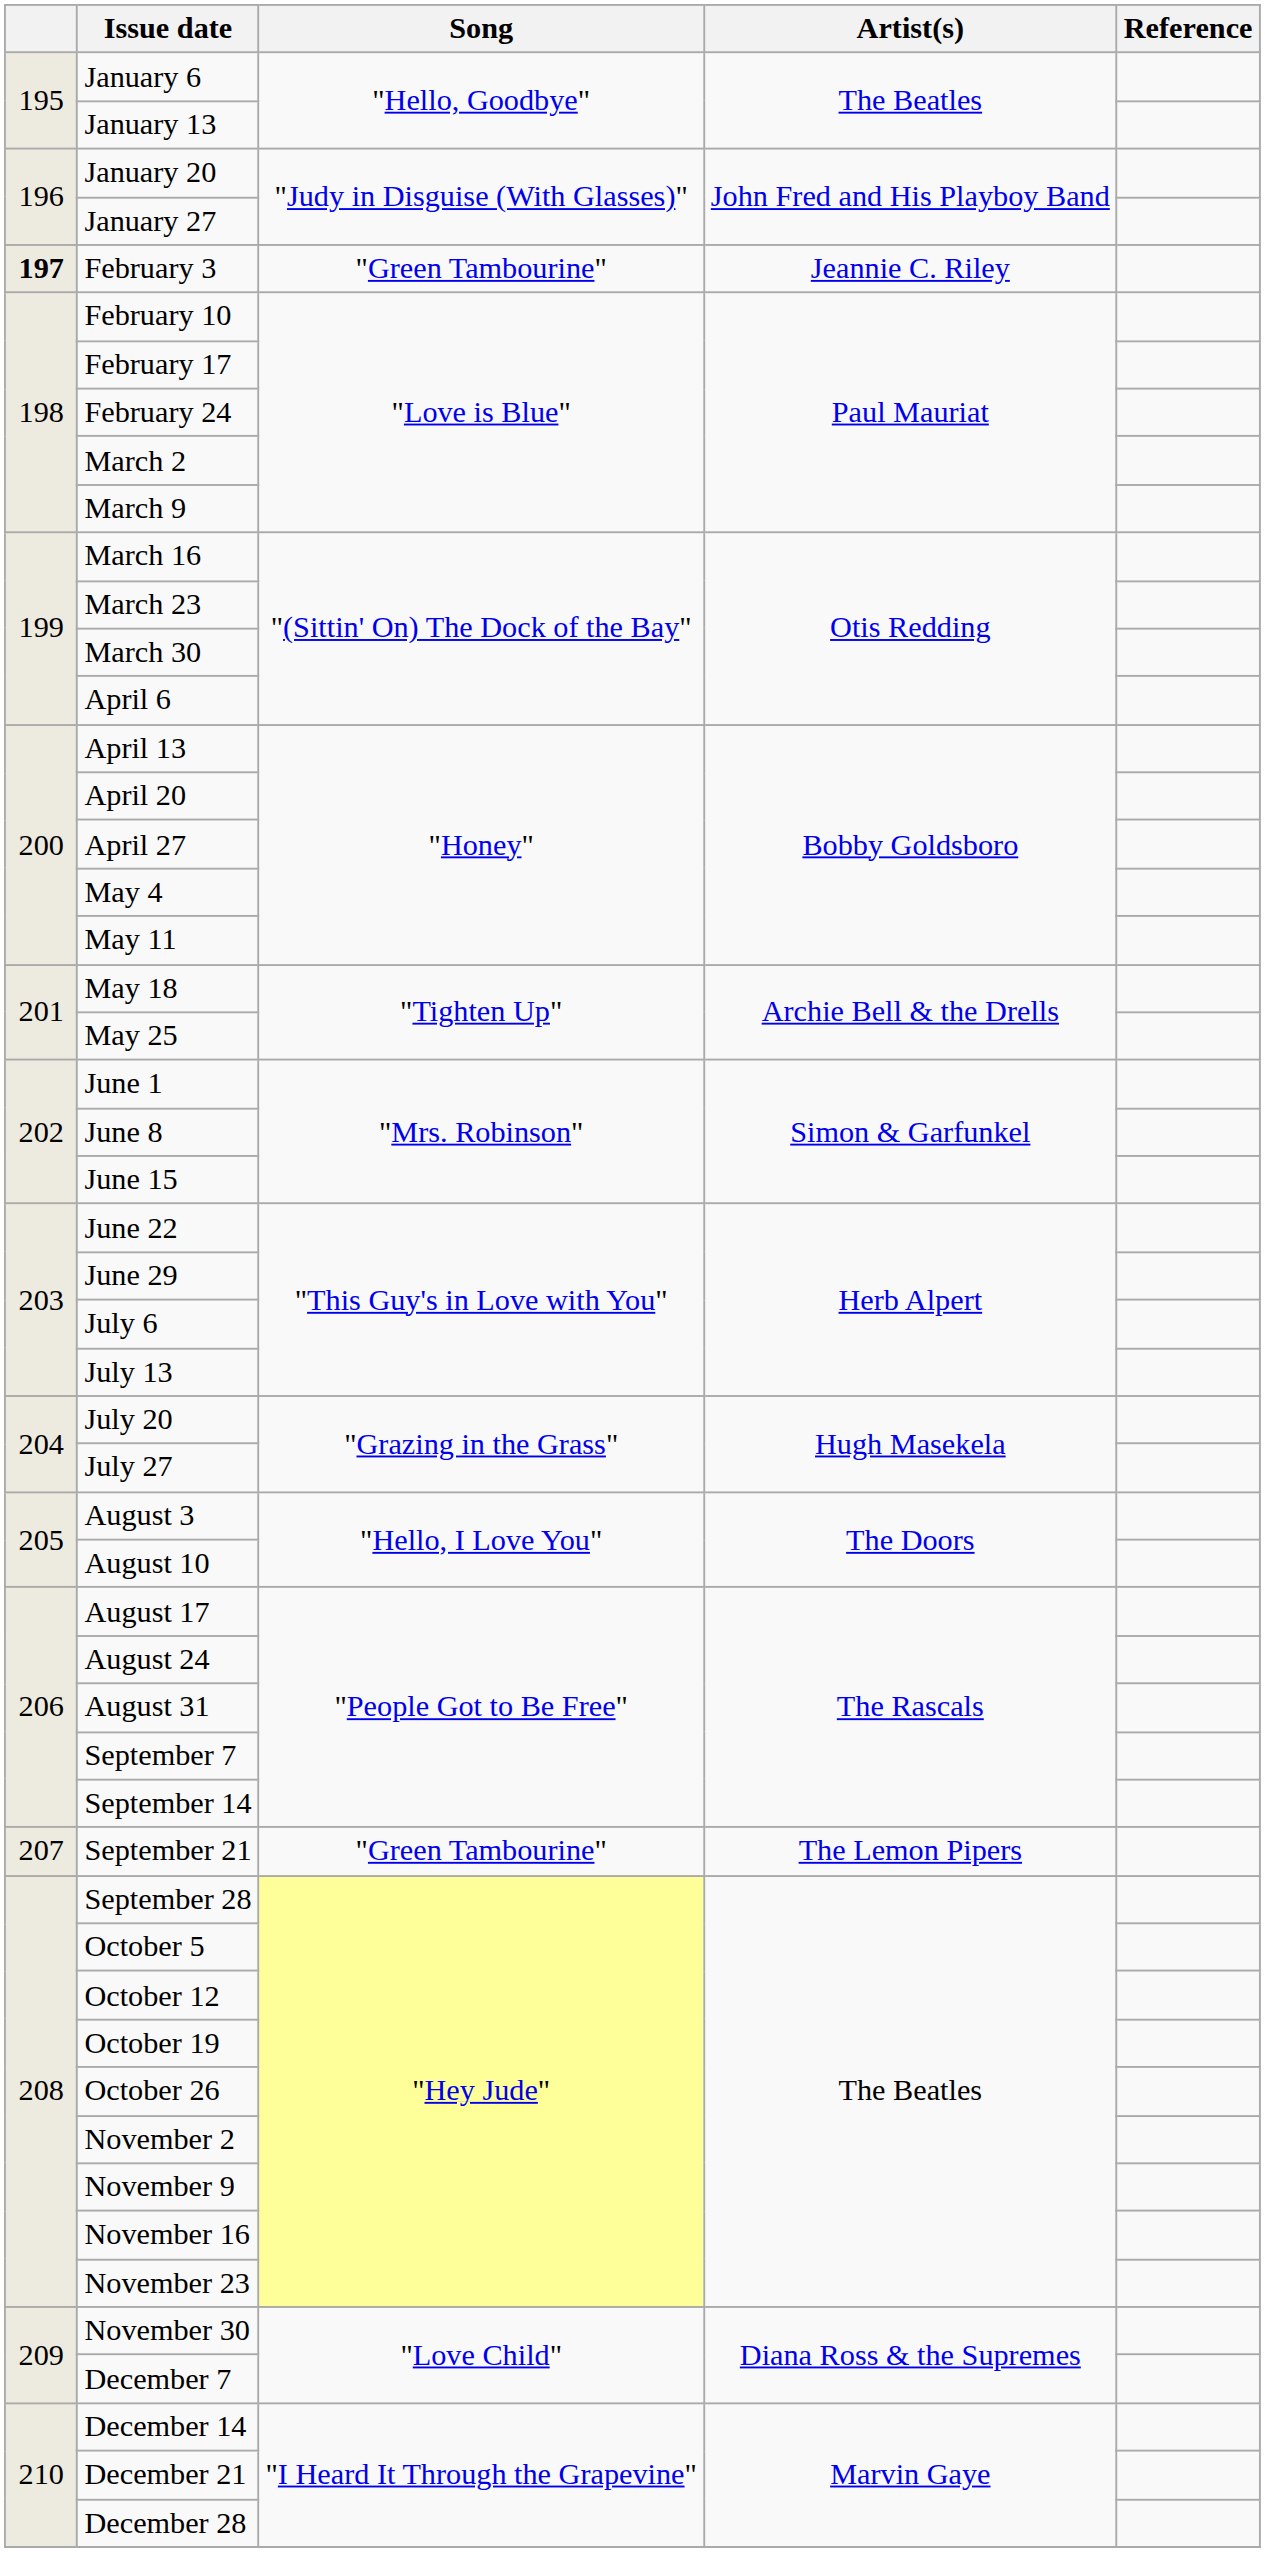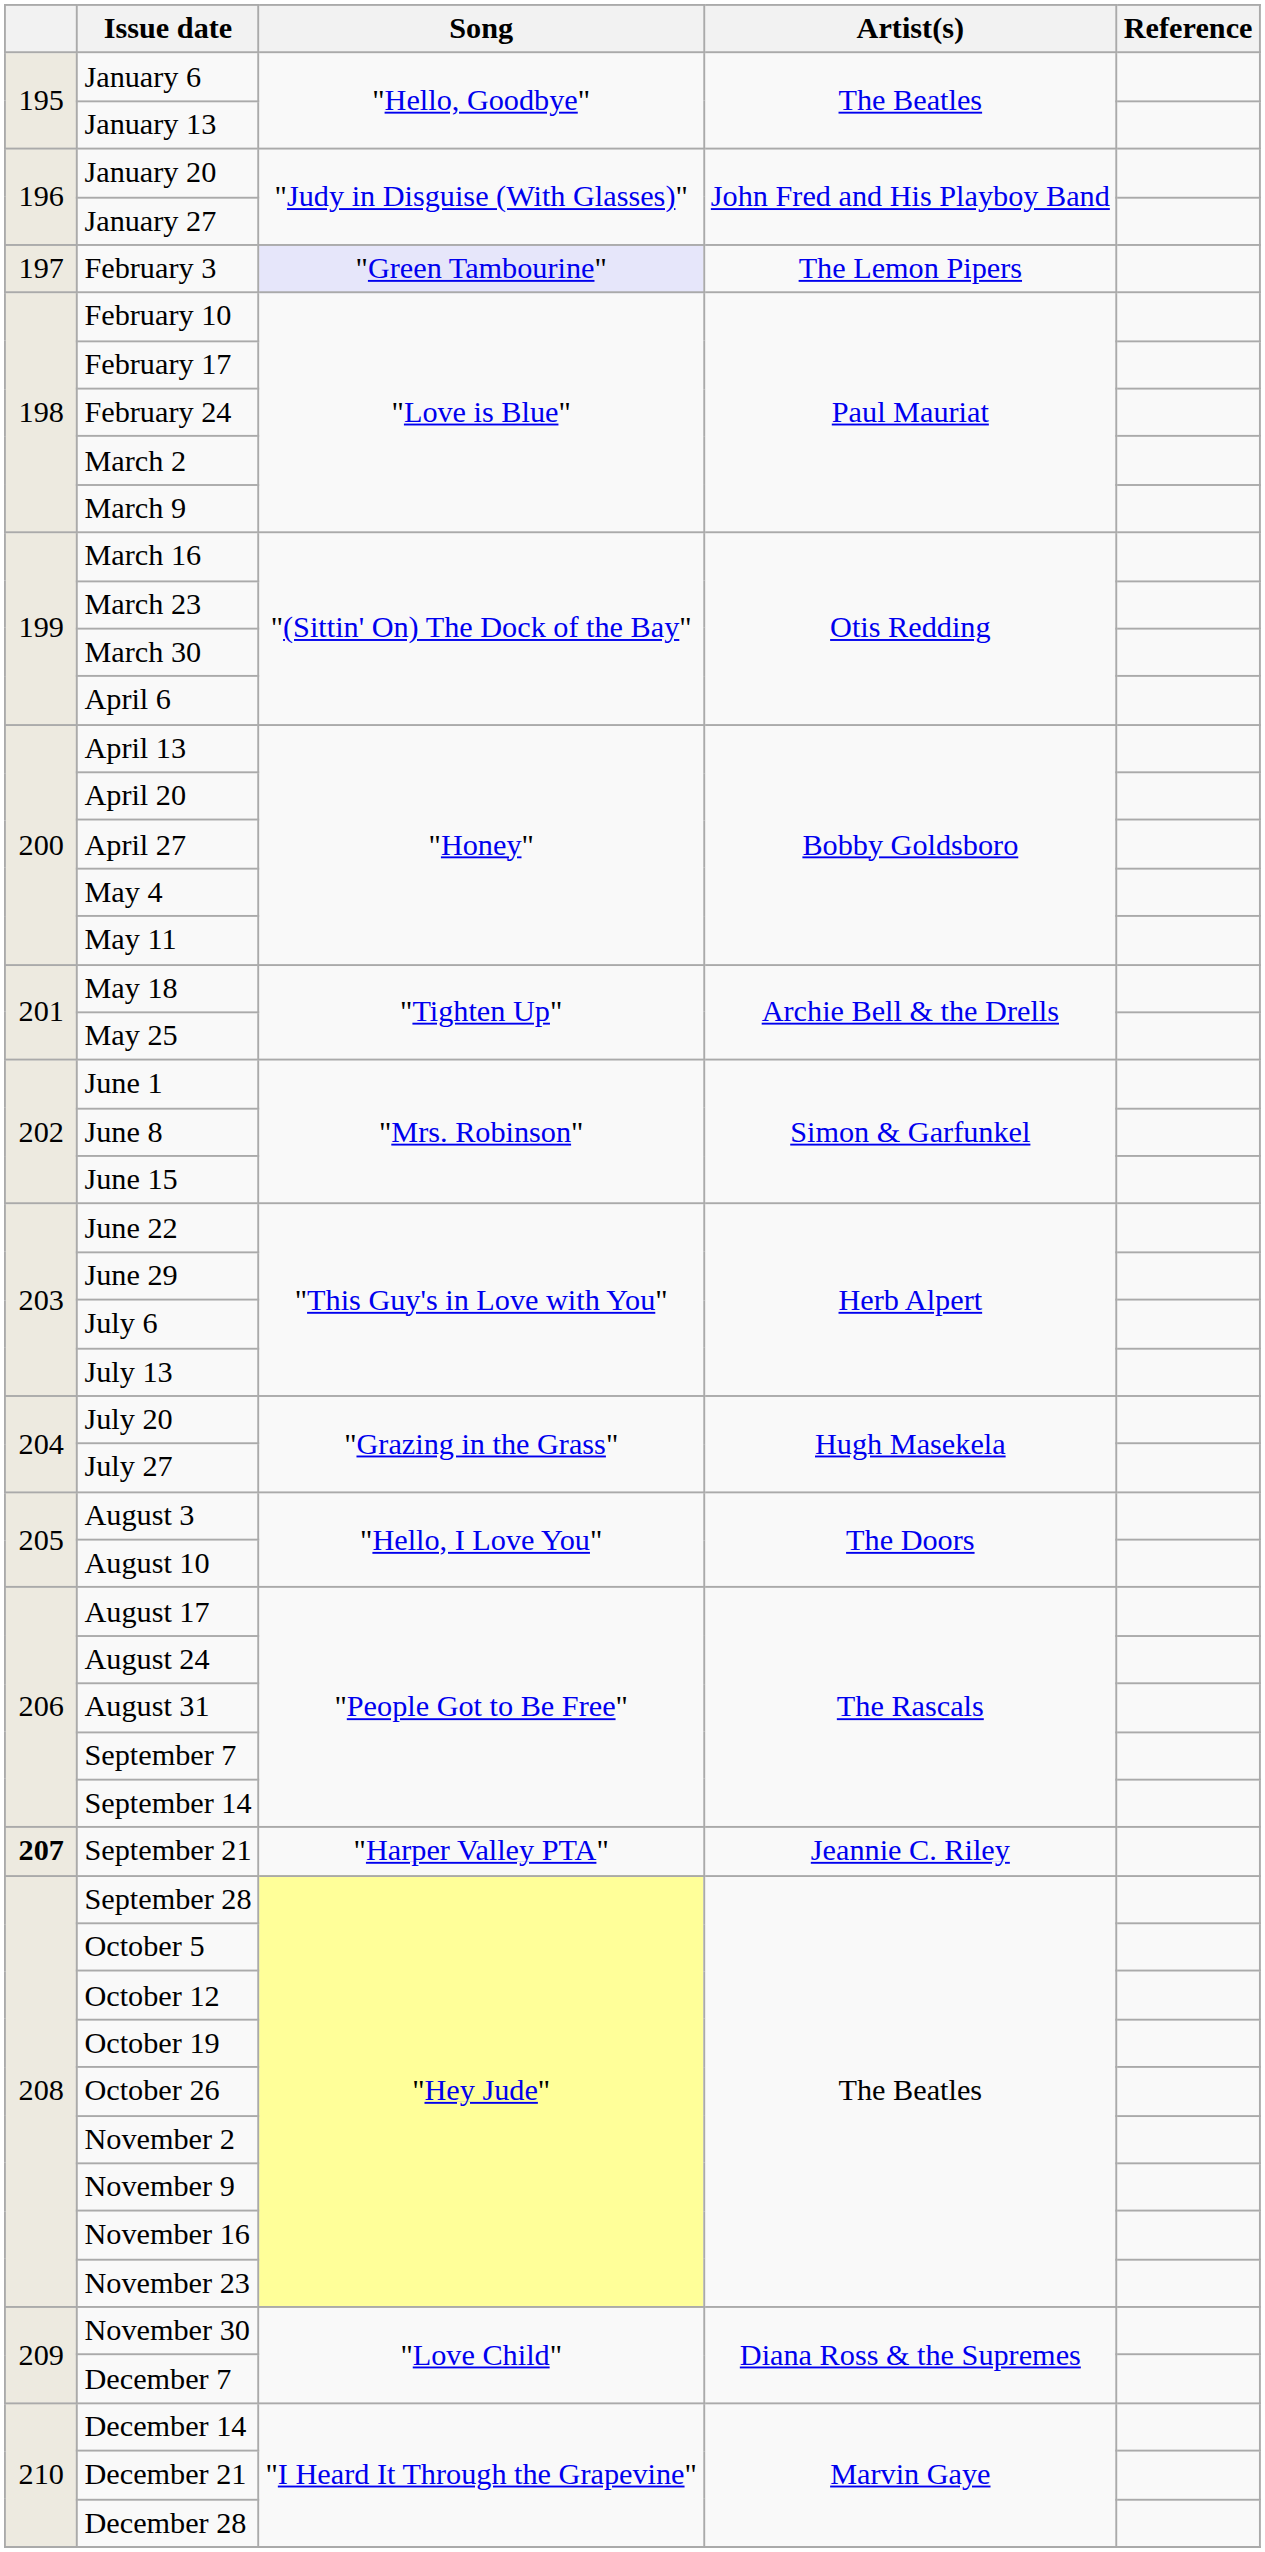February 3 | column 1: bold -> normal
February 3 | Song: no background -> lavender background
February 3 | Artist(s): Jeannie C. Riley -> The Lemon Pipers
September 21 | column 1: normal -> bold
September 21 | Song: "Green Tambourine" -> "Harper Valley PTA"
September 21 | Artist(s): The Lemon Pipers -> Jeannie C. Riley
